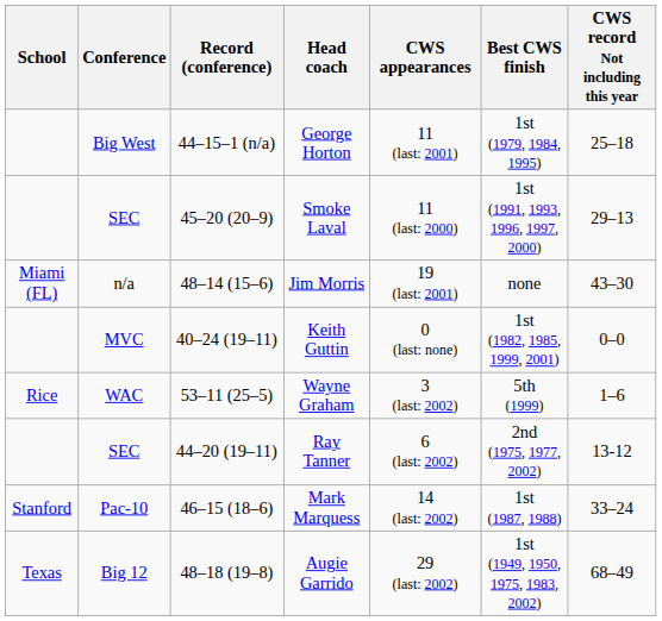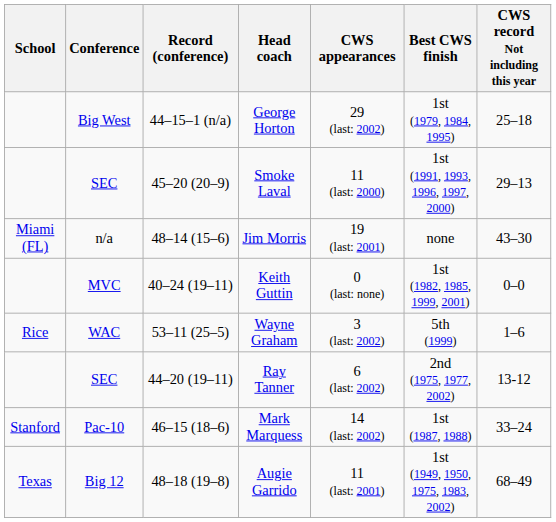George Horton | CWS appearances: 11 (last: 2001) -> 29 (last: 2002)
Augie Garrido | CWS appearances: 29 (last: 2002) -> 11 (last: 2001)
